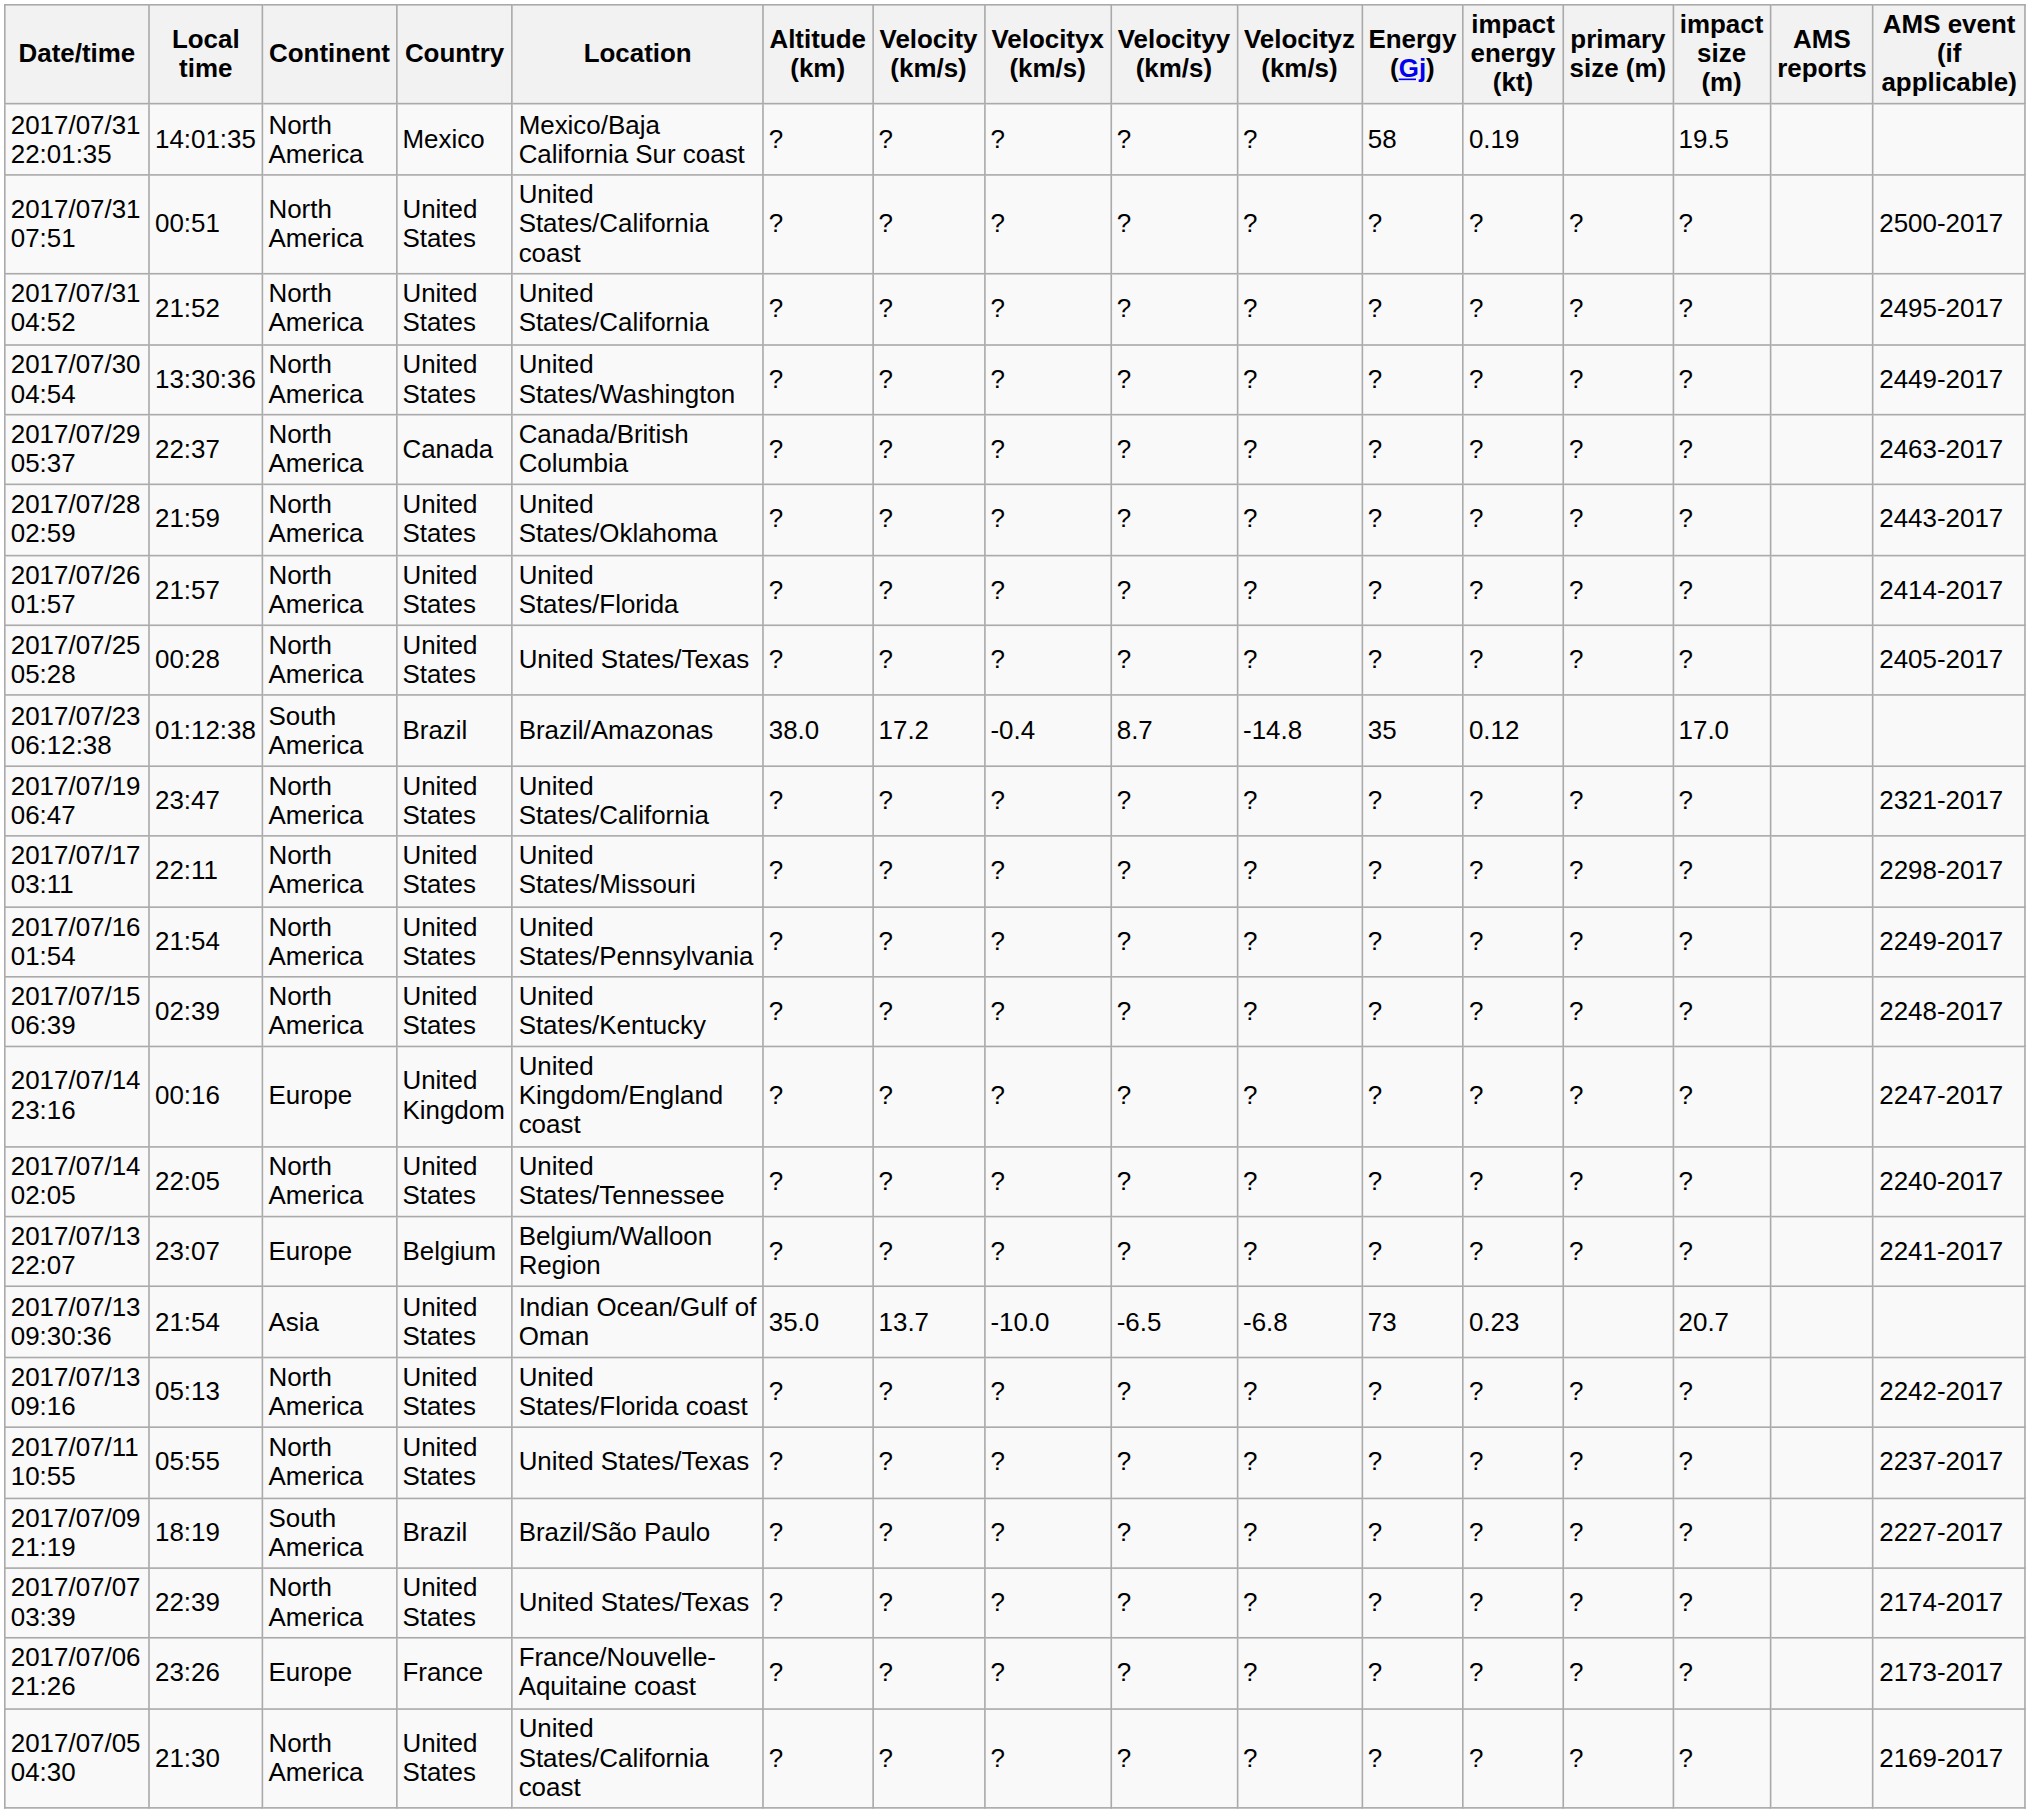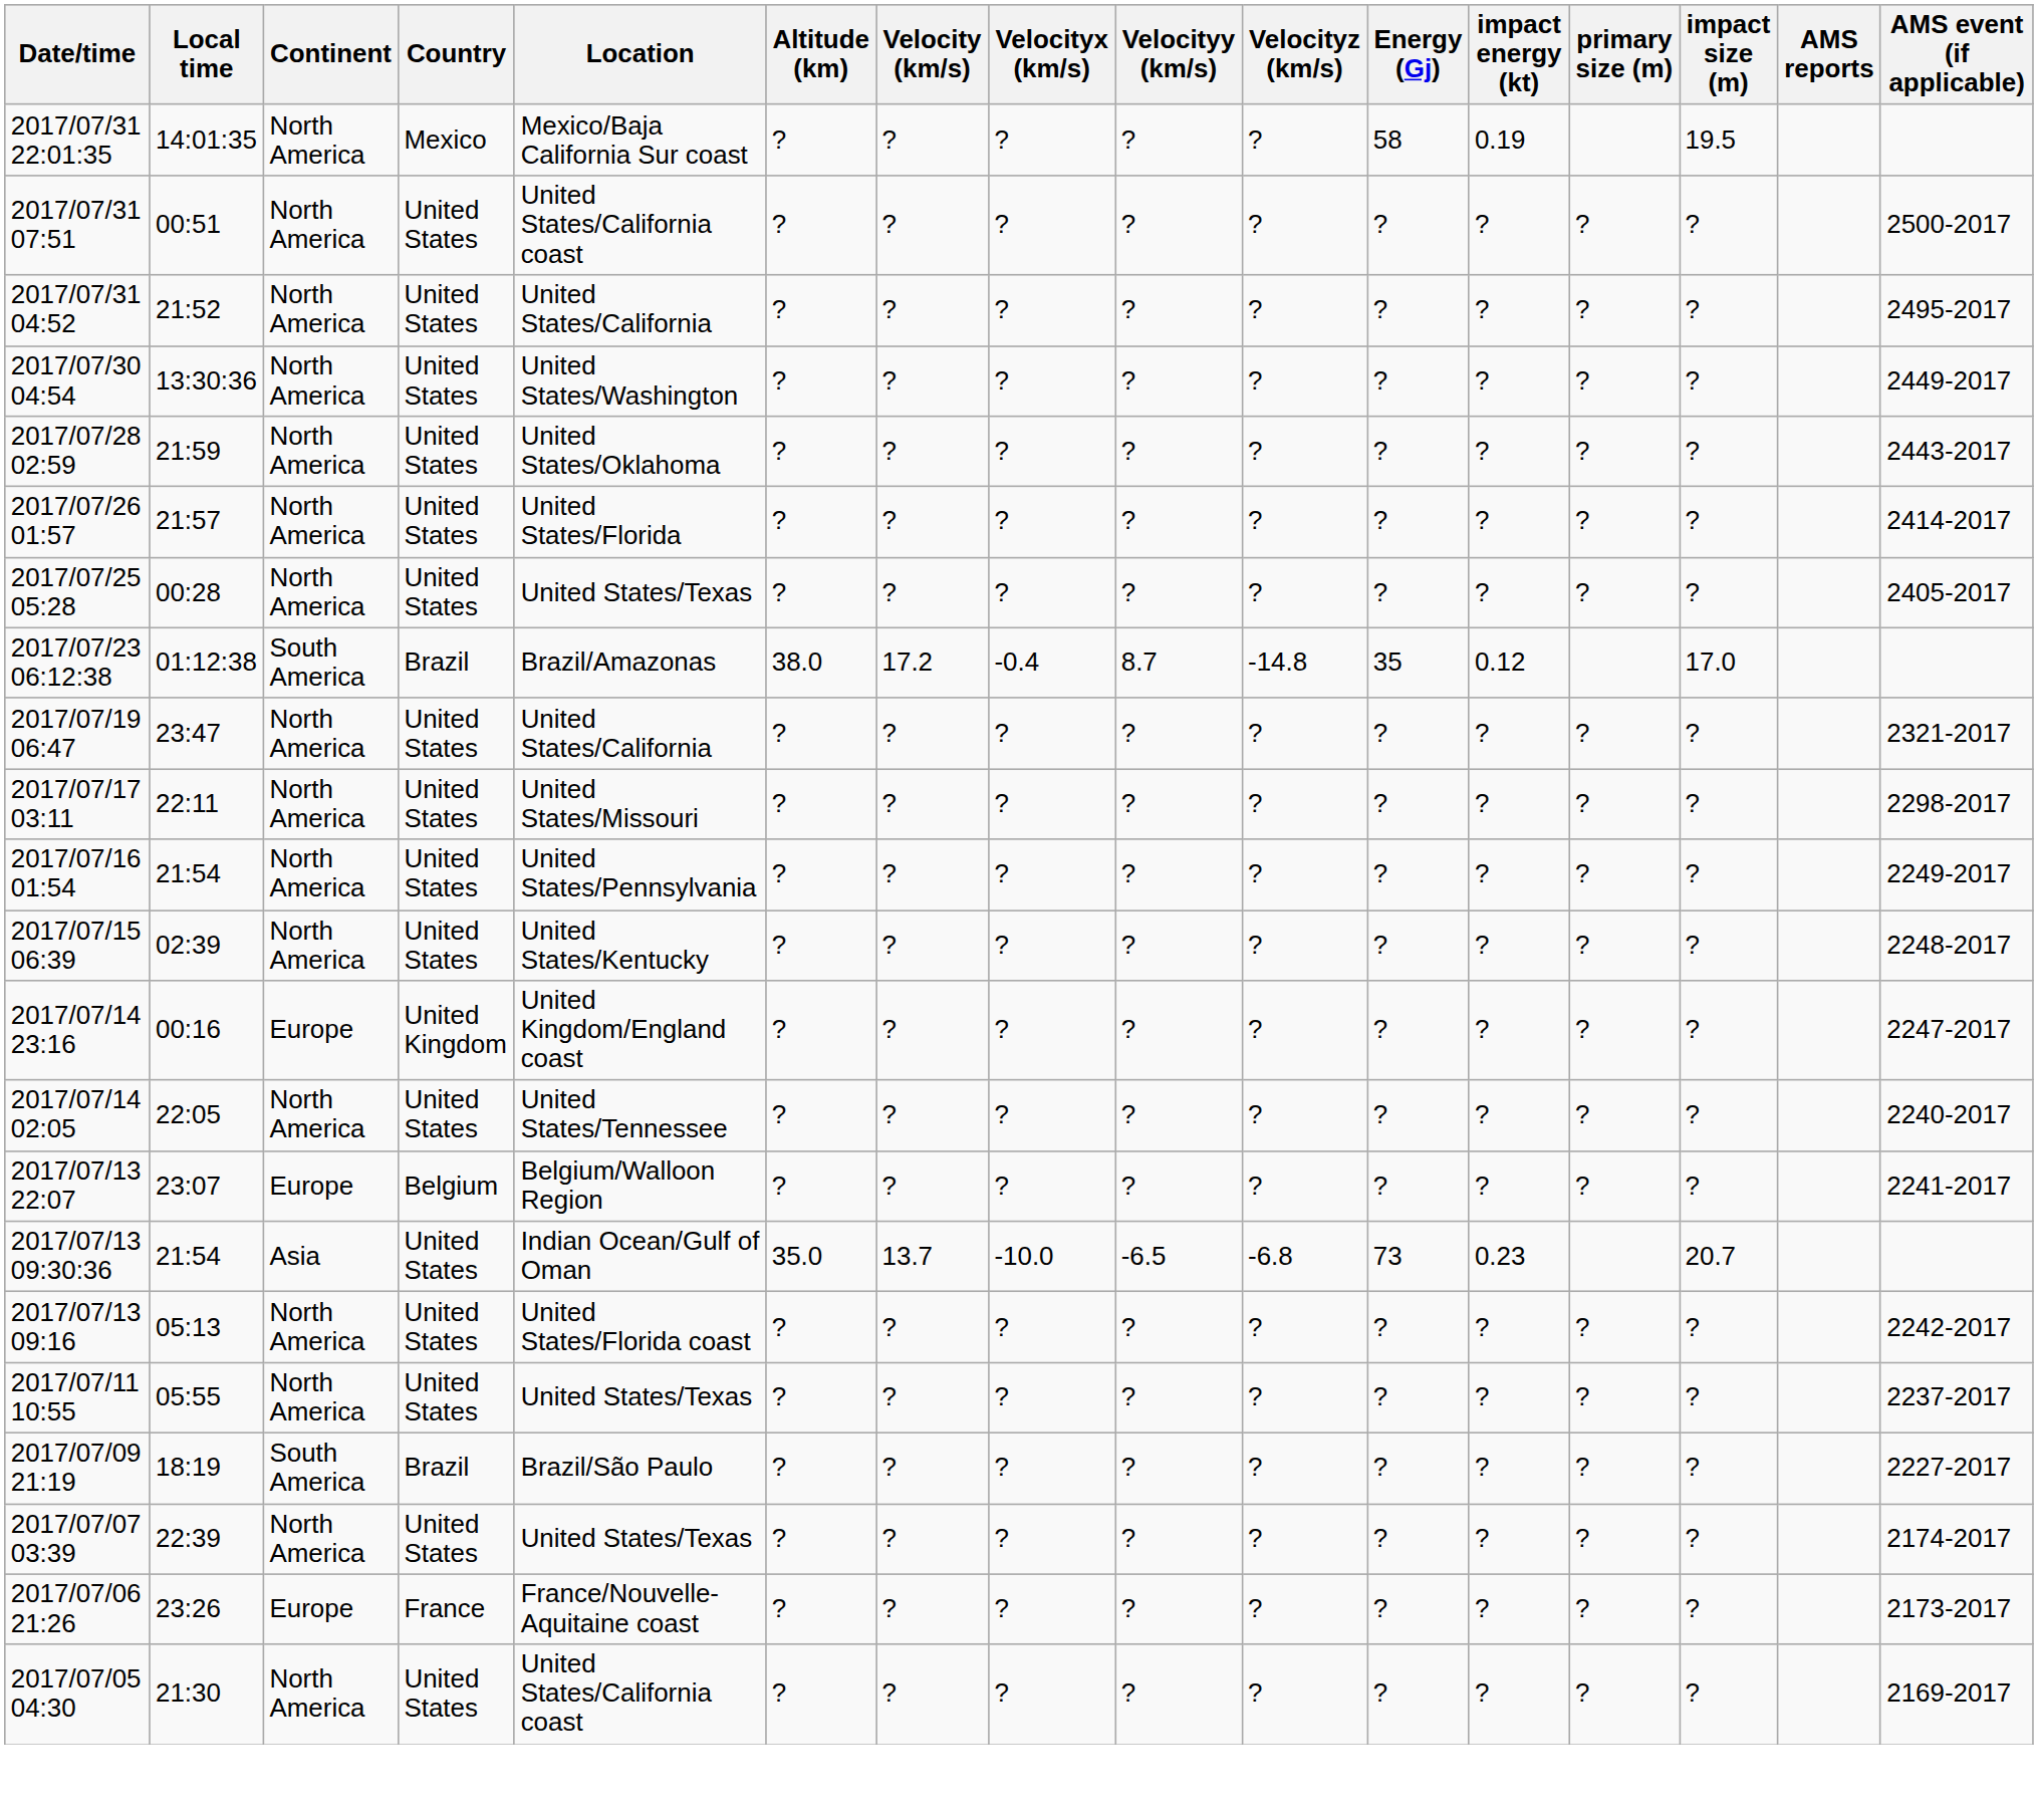- row: 2017/07/29 05:37 | 22:37 | North America | Canada | Canada/British Columbia | ? | ? | ? | ? | ? | ? | ? | ? | ? | 2463-2017
